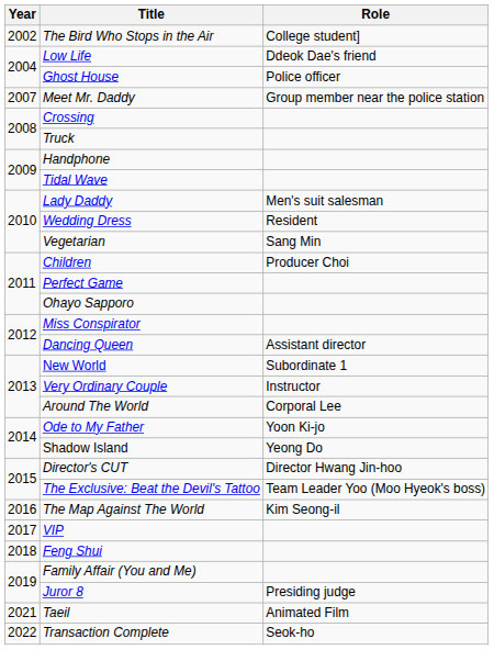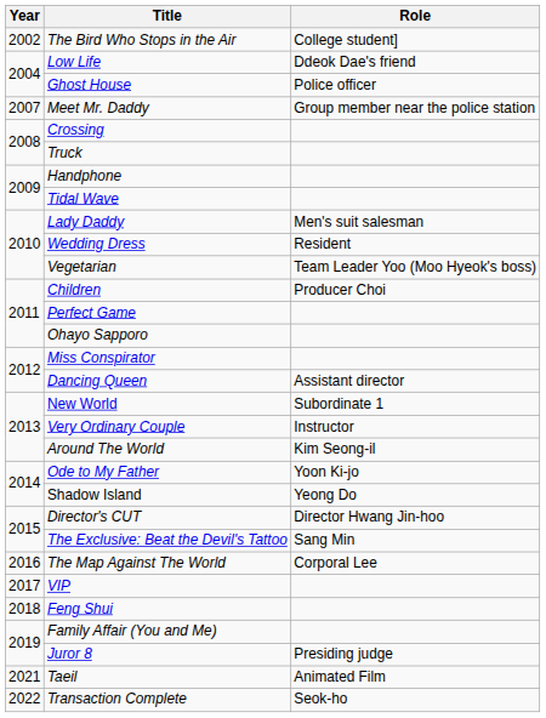Vegetarian | Role: Sang Min -> Team Leader Yoo (Moo Hyeok's boss)
Around The World | Role: Corporal Lee -> Kim Seong-il
The Exclusive: Beat the Devil's Tattoo | Role: Team Leader Yoo (Moo Hyeok's boss) -> Sang Min
The Map Against The World | Role: Kim Seong-il -> Corporal Lee
